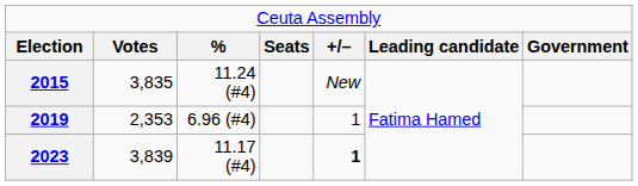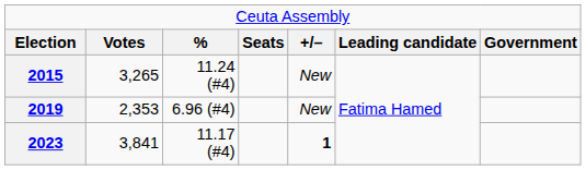2015 | column 2: 3,835 -> 3,265
2019 | column 5: 1 -> New
2023 | column 2: 3,839 -> 3,841
